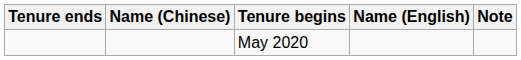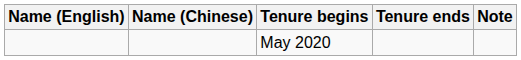columns swapped: Name (English) <-> Tenure ends
